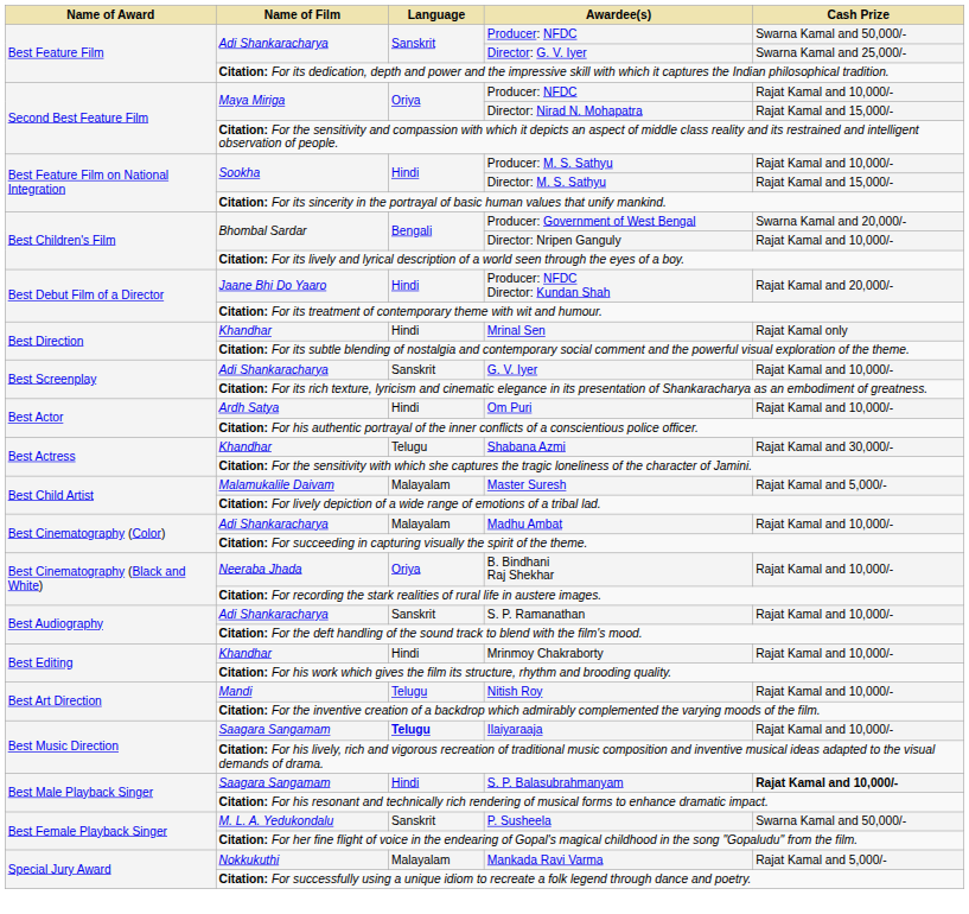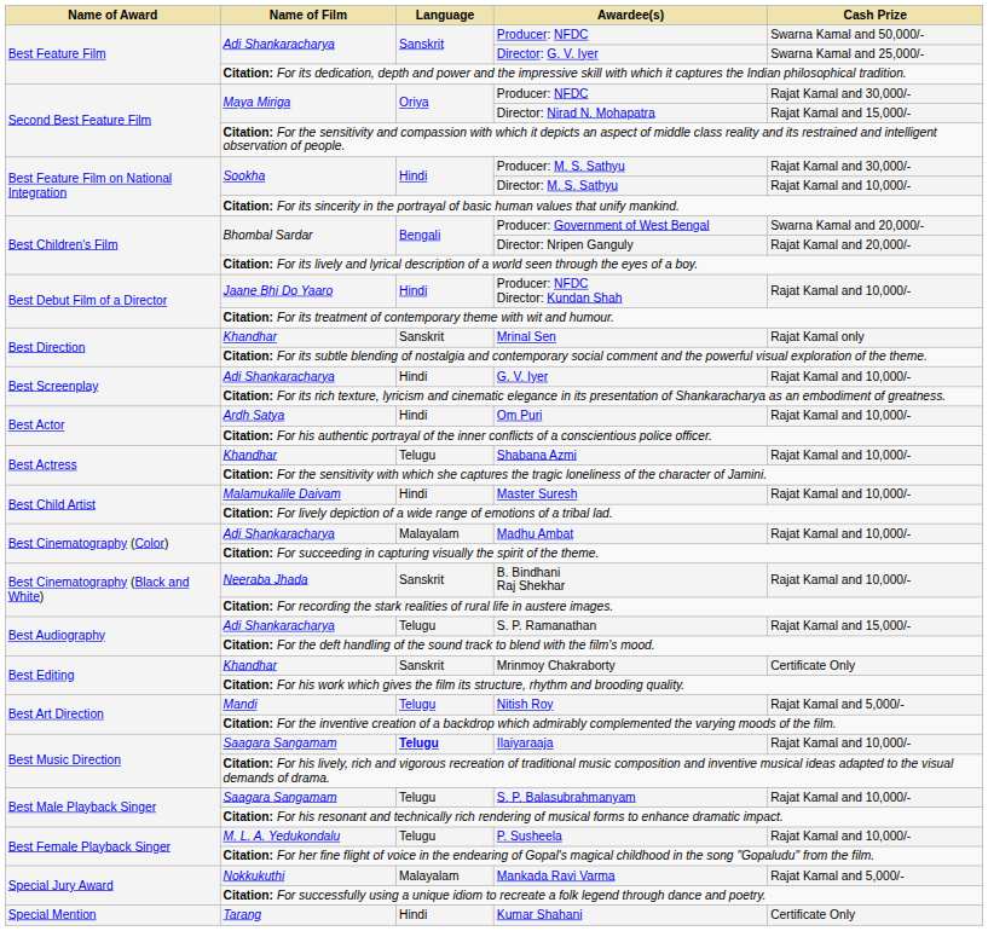Maya Miriga / Producer: NFDC | Cash Prize: Rajat Kamal and 10,000/- -> Rajat Kamal and 30,000/-
Producer: M. S. Sathyu | Cash Prize: Rajat Kamal and 10,000/- -> Rajat Kamal and 30,000/-
Director: M. S. Sathyu | Cash Prize: Rajat Kamal and 15,000/- -> Rajat Kamal and 10,000/-
Director: Nripen Ganguly | Cash Prize: Rajat Kamal and 10,000/- -> Rajat Kamal and 20,000/-
Producer: NFDC Director: Kundan Shah | Cash Prize: Rajat Kamal and 20,000/- -> Rajat Kamal and 10,000/-
Mrinal Sen | Language: Hindi -> Sanskrit
G. V. Iyer | Language: Sanskrit -> Hindi
Shabana Azmi | Cash Prize: Rajat Kamal and 30,000/- -> Rajat Kamal and 10,000/-
Master Suresh | Language: Malayalam -> Hindi
Master Suresh | Cash Prize: Rajat Kamal and 5,000/- -> Rajat Kamal and 10,000/-
B. Bindhani Raj Shekhar | Language: Oriya -> Sanskrit
S. P. Ramanathan | Language: Sanskrit -> Telugu
S. P. Ramanathan | Cash Prize: Rajat Kamal and 10,000/- -> Rajat Kamal and 15,000/-
Mrinmoy Chakraborty | Language: Hindi -> Sanskrit
Mrinmoy Chakraborty | Cash Prize: Rajat Kamal and 10,000/- -> Certificate Only
Nitish Roy | Cash Prize: Rajat Kamal and 10,000/- -> Rajat Kamal and 5,000/-
S. P. Balasubrahmanyam | Language: Hindi -> Telugu
S. P. Balasubrahmanyam | Cash Prize: bold -> normal
P. Susheela | Language: Sanskrit -> Telugu
P. Susheela | Cash Prize: Swarna Kamal and 50,000/- -> Rajat Kamal and 10,000/-
+ row: Special Mention | Tarang | Hindi | Kumar Shahani | Certificate Only
